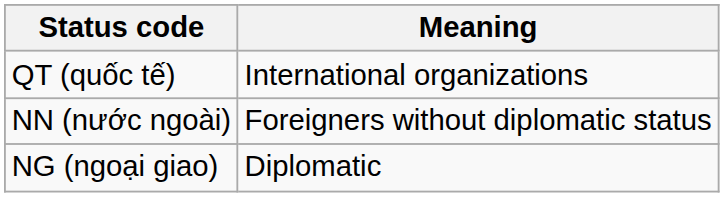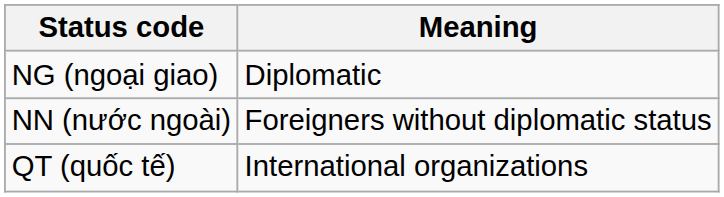rows swapped: NG (ngoại giao) <-> QT (quốc tế)
